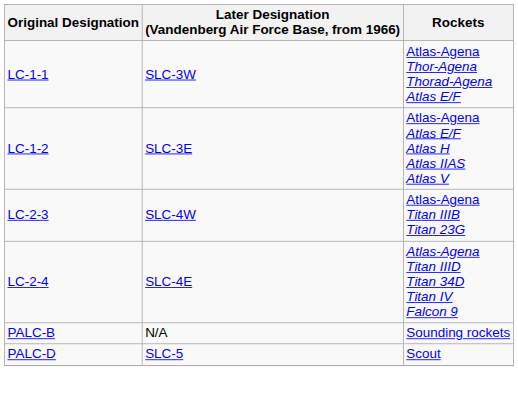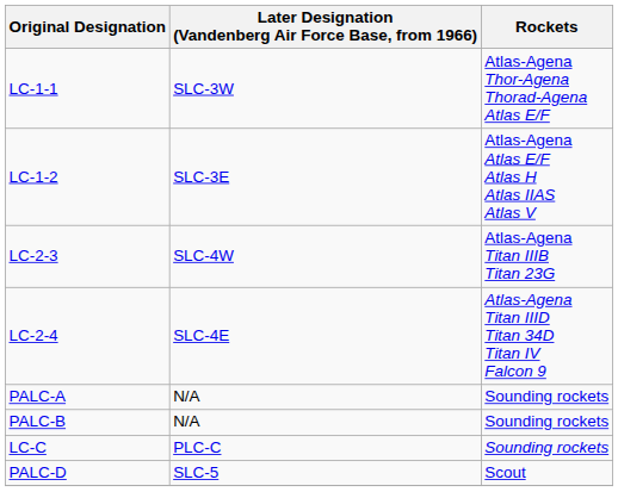+ row: PALC-A | N/A | Sounding rockets
+ row: LC-C | PLC-C | Sounding rockets
